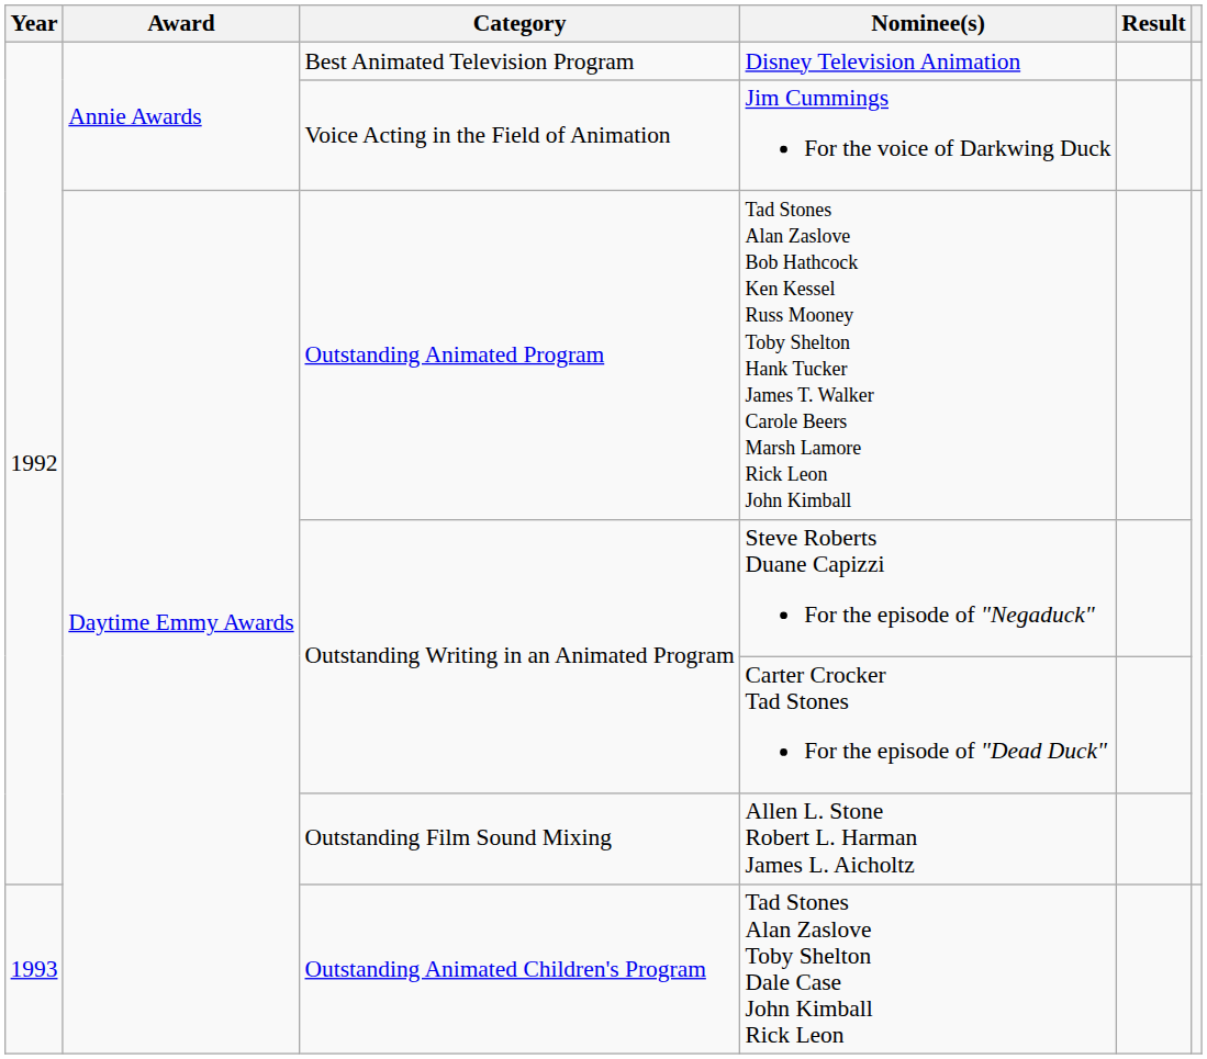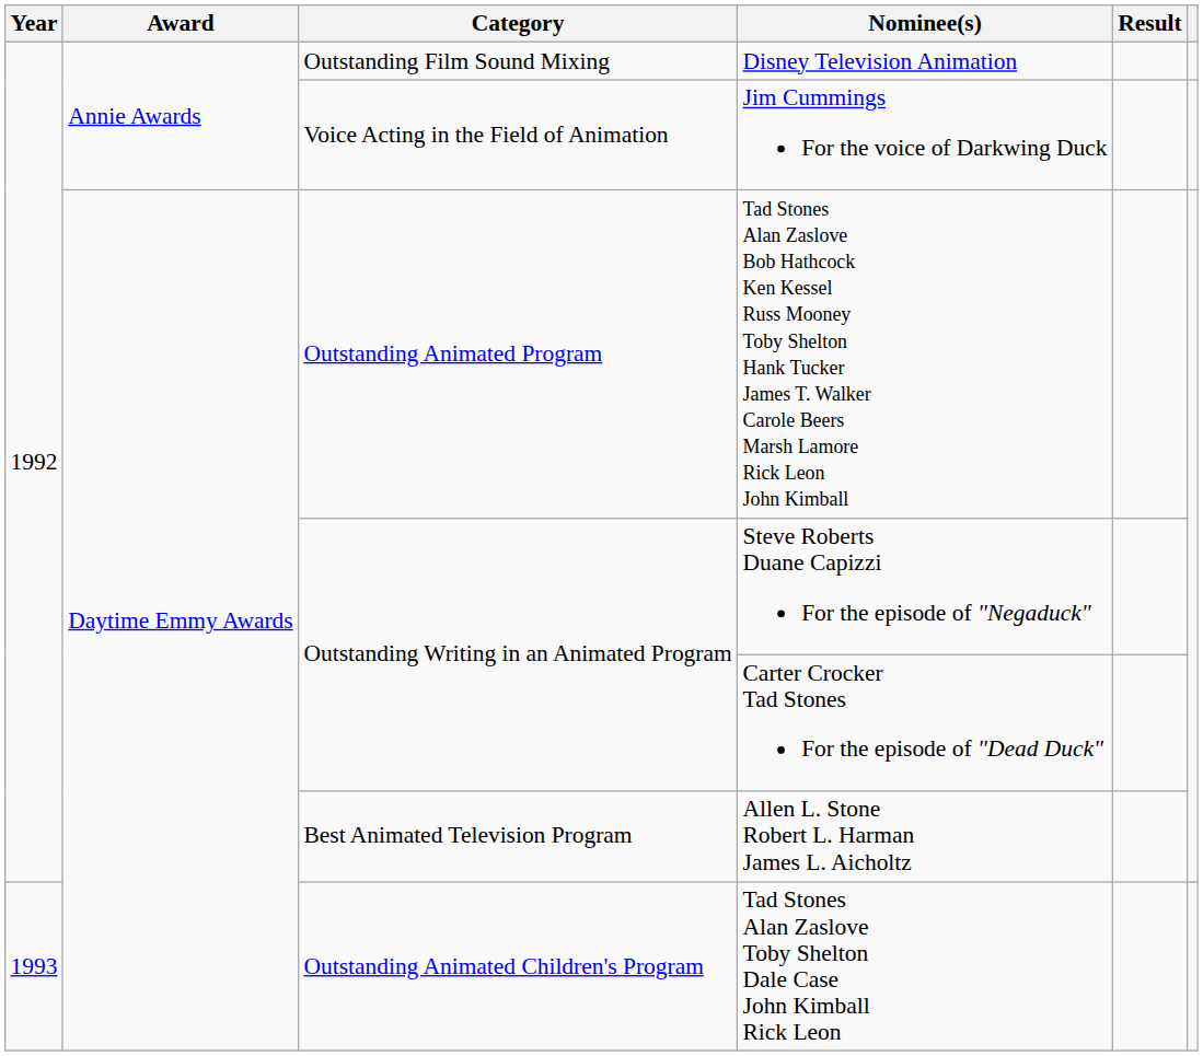Disney Television Animation | Category: Best Animated Television Program -> Outstanding Film Sound Mixing
Allen L. Stone Robert L. Harman James L. Aicholtz | Category: Outstanding Film Sound Mixing -> Best Animated Television Program
